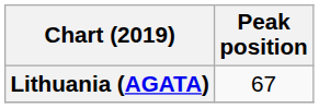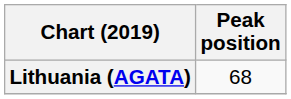Lithuania (AGATA) | Peak position: 67 -> 68
